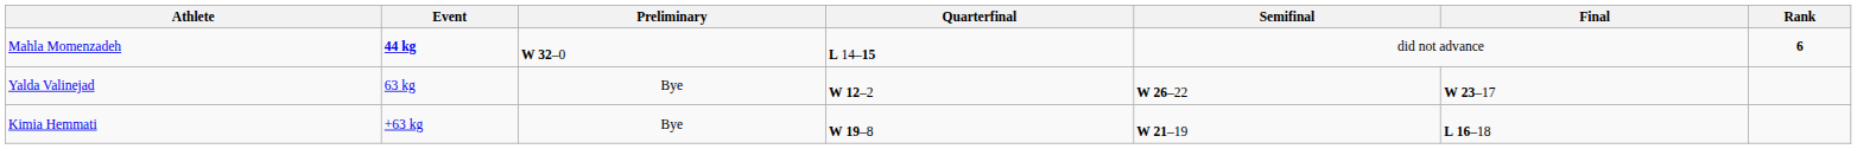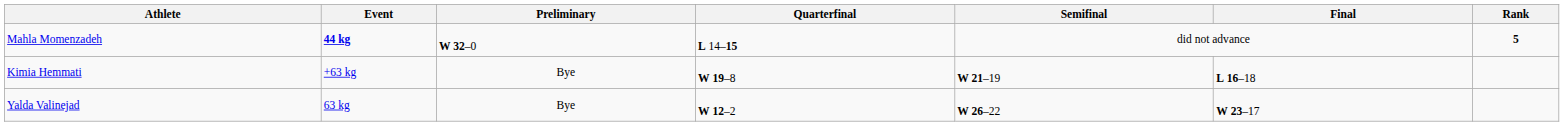Mahla Momenzadeh | Rank: 6 -> 5
rows swapped: Yalda Valinejad <-> Kimia Hemmati
